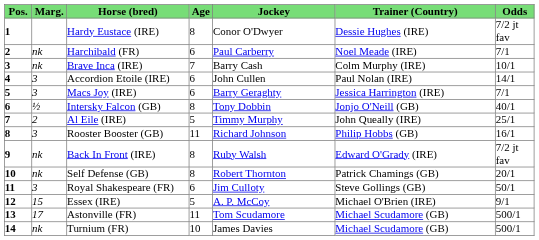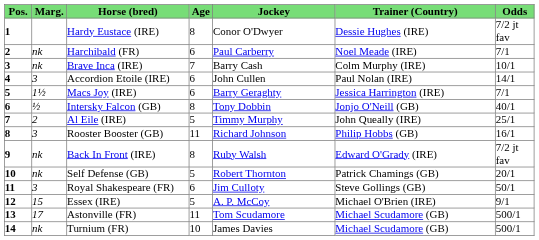Macs Joy (IRE) | Marg.: 3 -> 1½
Self Defense (GB) | Age: 8 -> 5
